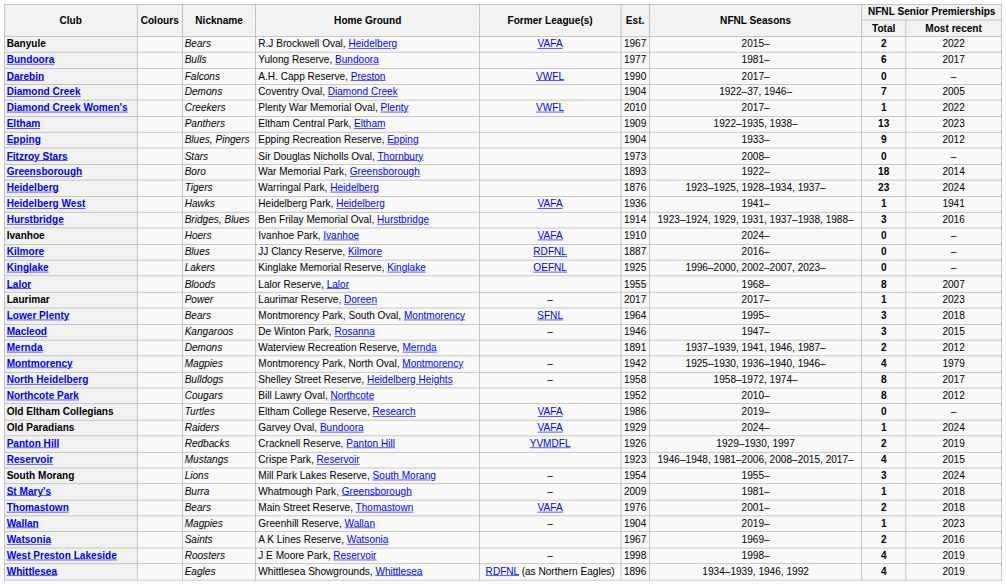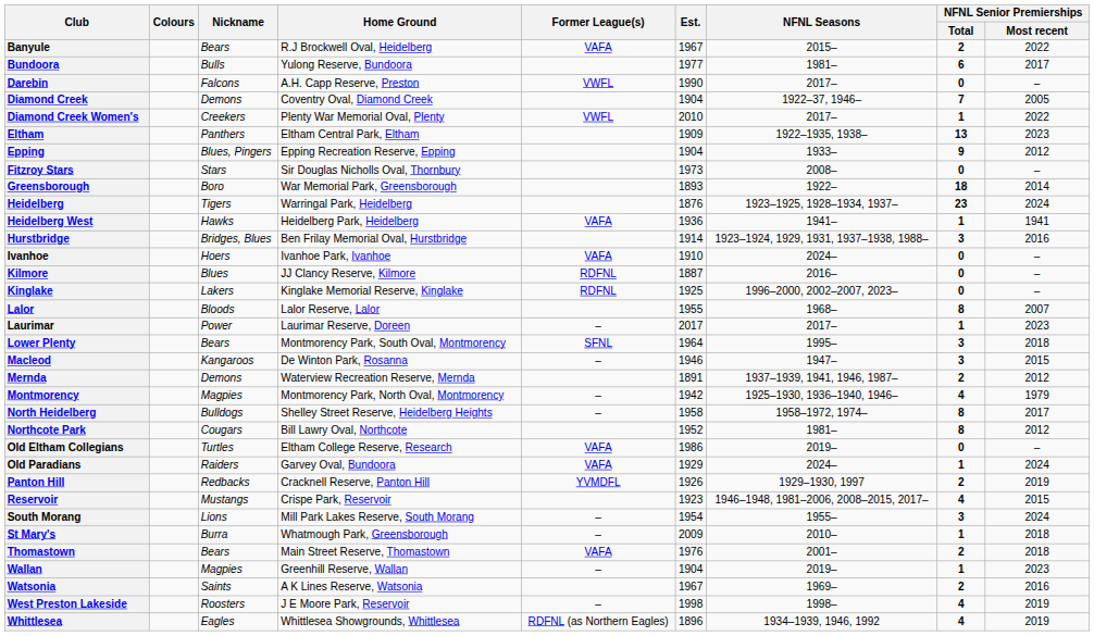Kinglake | Former League(s): OEFNL -> RDFNL
Northcote Park | NFNL Seasons: 2010– -> 1981–
St Mary's | NFNL Seasons: 1981– -> 2010–
